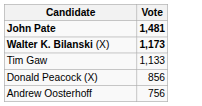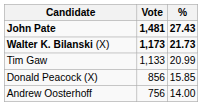+ column: % | 27.43 | 21.73 | 20.99 | 15.85 | 14.00
